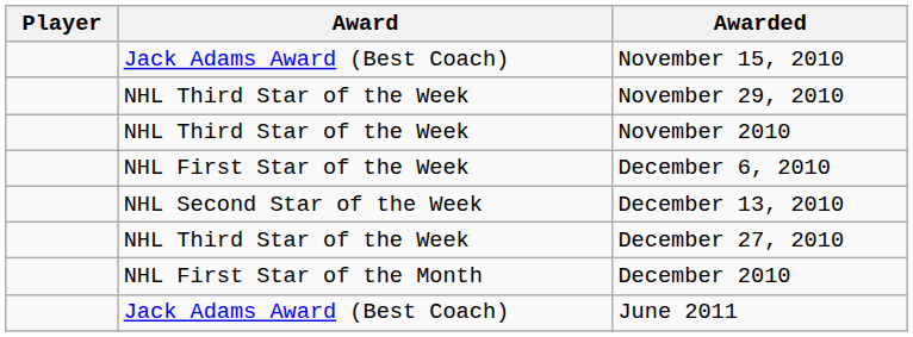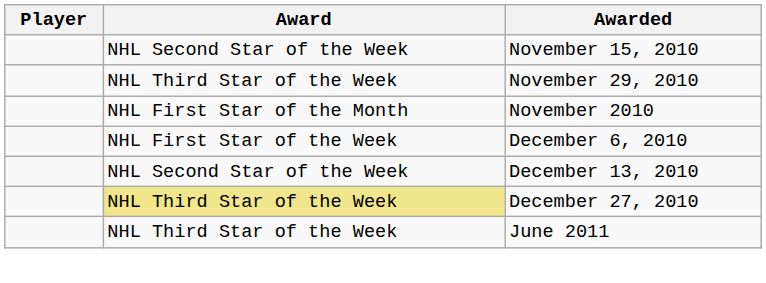November 15, 2010 | Award: Jack Adams Award (Best Coach) -> NHL Second Star of the Week
November 2010 | Award: NHL Third Star of the Week -> NHL First Star of the Month
December 27, 2010 | Award: no background -> khaki background
- row: NHL First Star of the Month | December 2010
June 2011 | Award: Jack Adams Award (Best Coach) -> NHL Third Star of the Week
